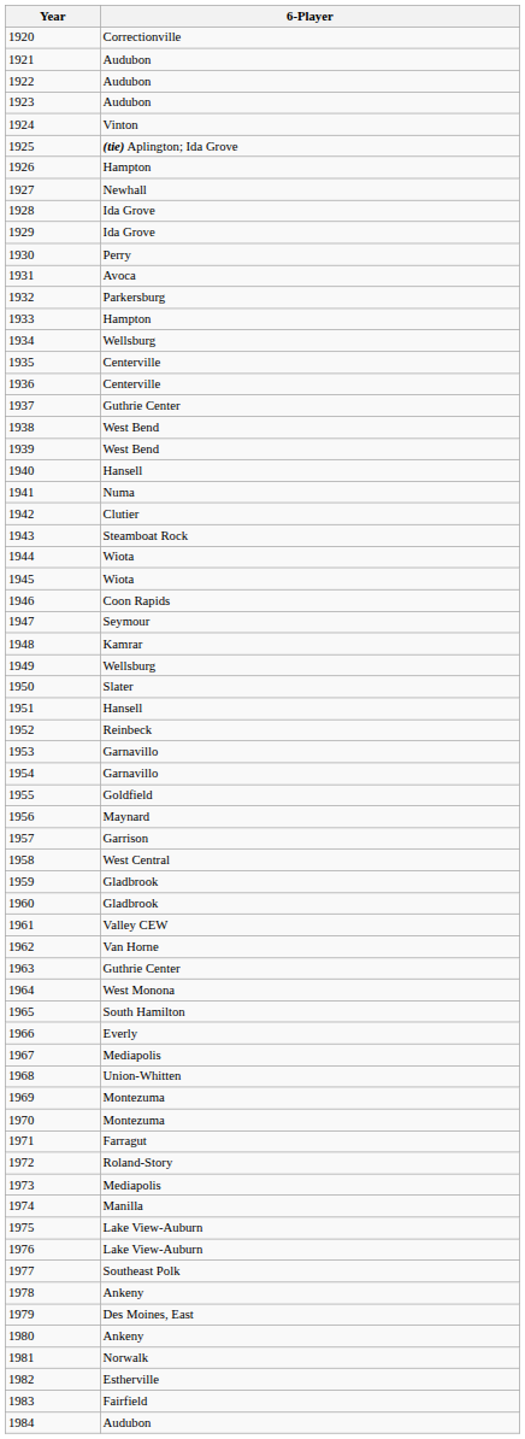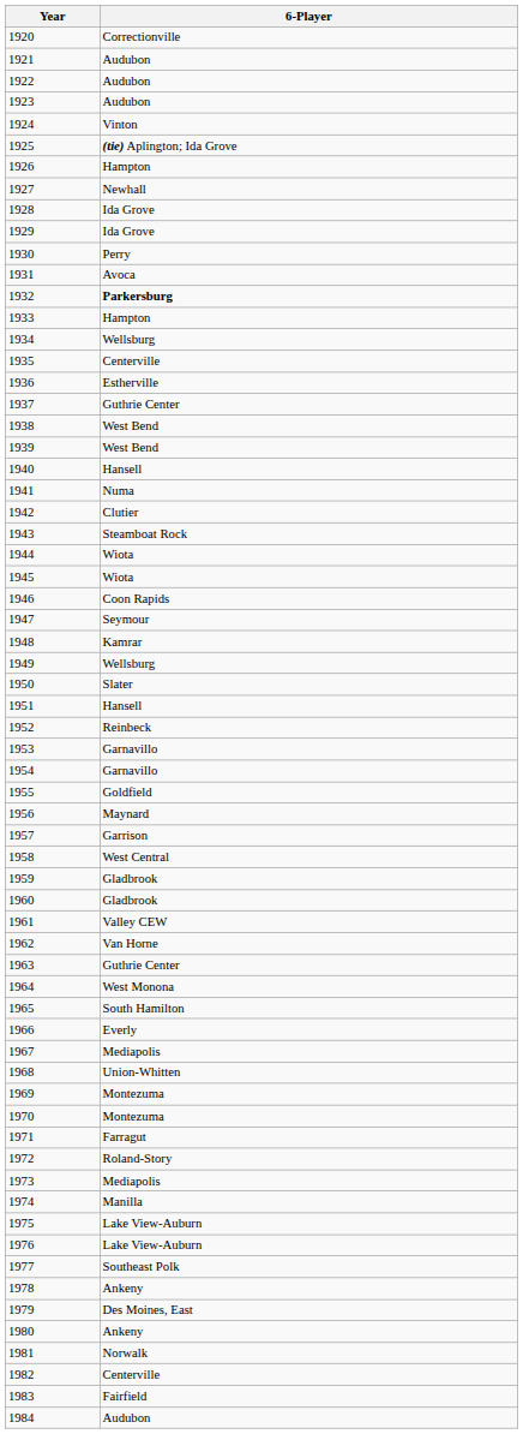1932 | 6-Player: normal -> bold
1936 | 6-Player: Centerville -> Estherville
1982 | 6-Player: Estherville -> Centerville
